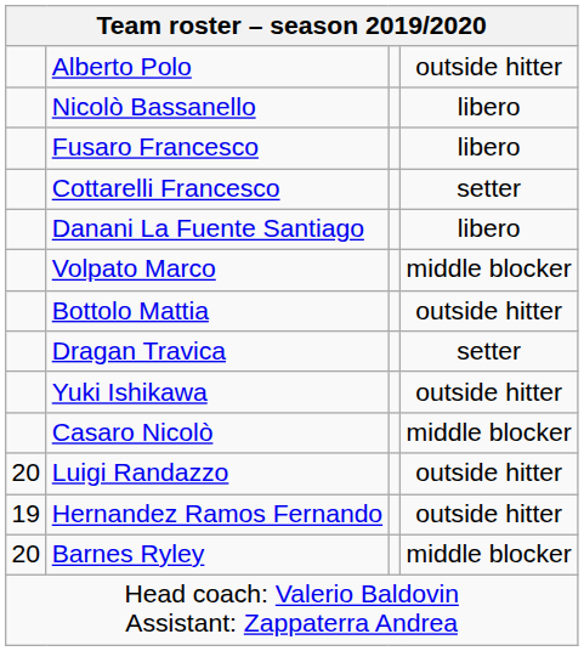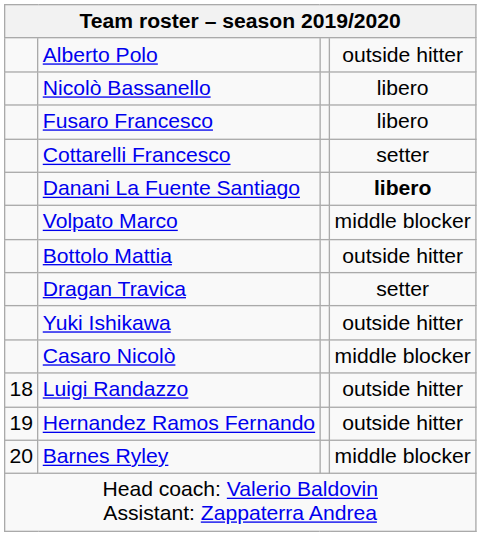Danani La Fuente Santiago | column 4: normal -> bold
Luigi Randazzo | column 1: 20 -> 18
